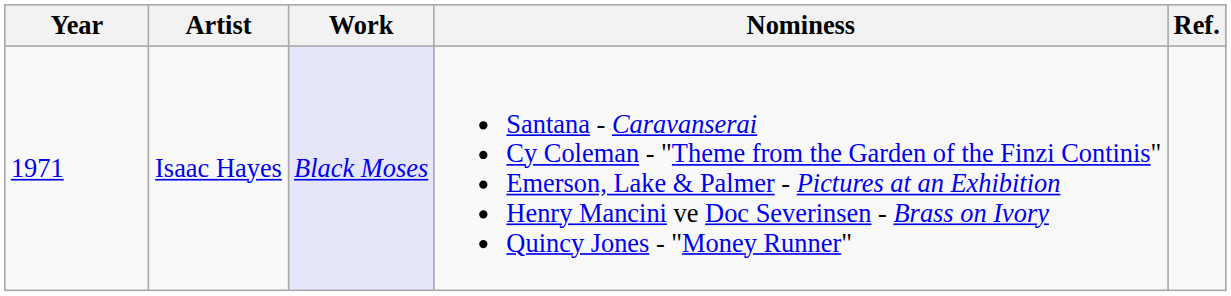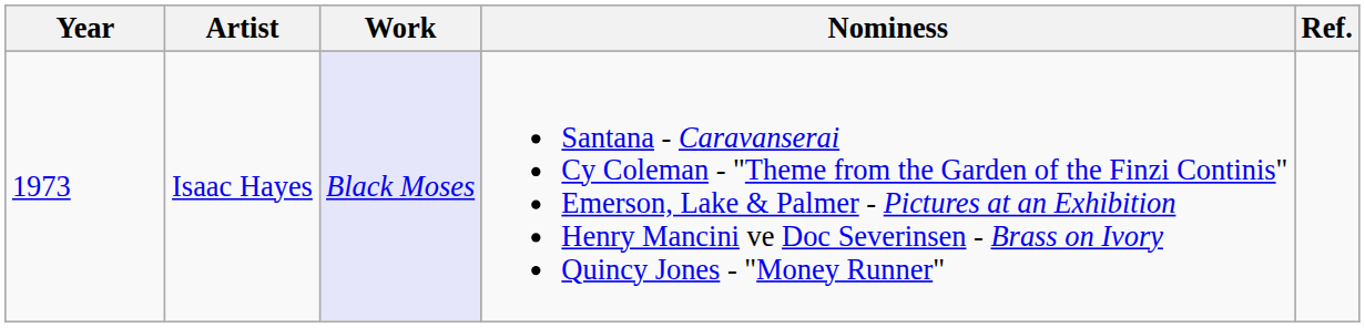Isaac Hayes | Year: 1971 -> 1973
